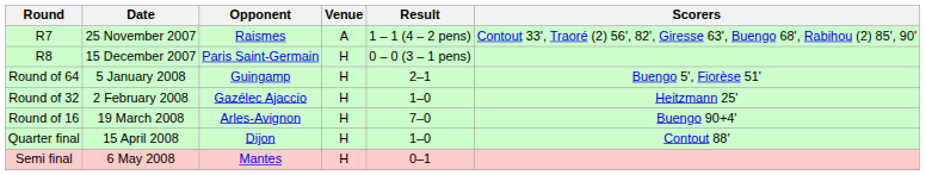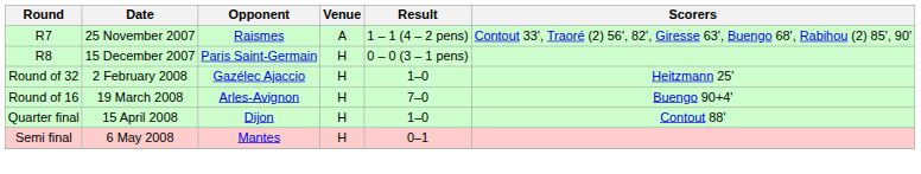- row: Round of 64 | 5 January 2008 | Guingamp | H | 2–1 | Buengo 5', Fiorèse 51'
